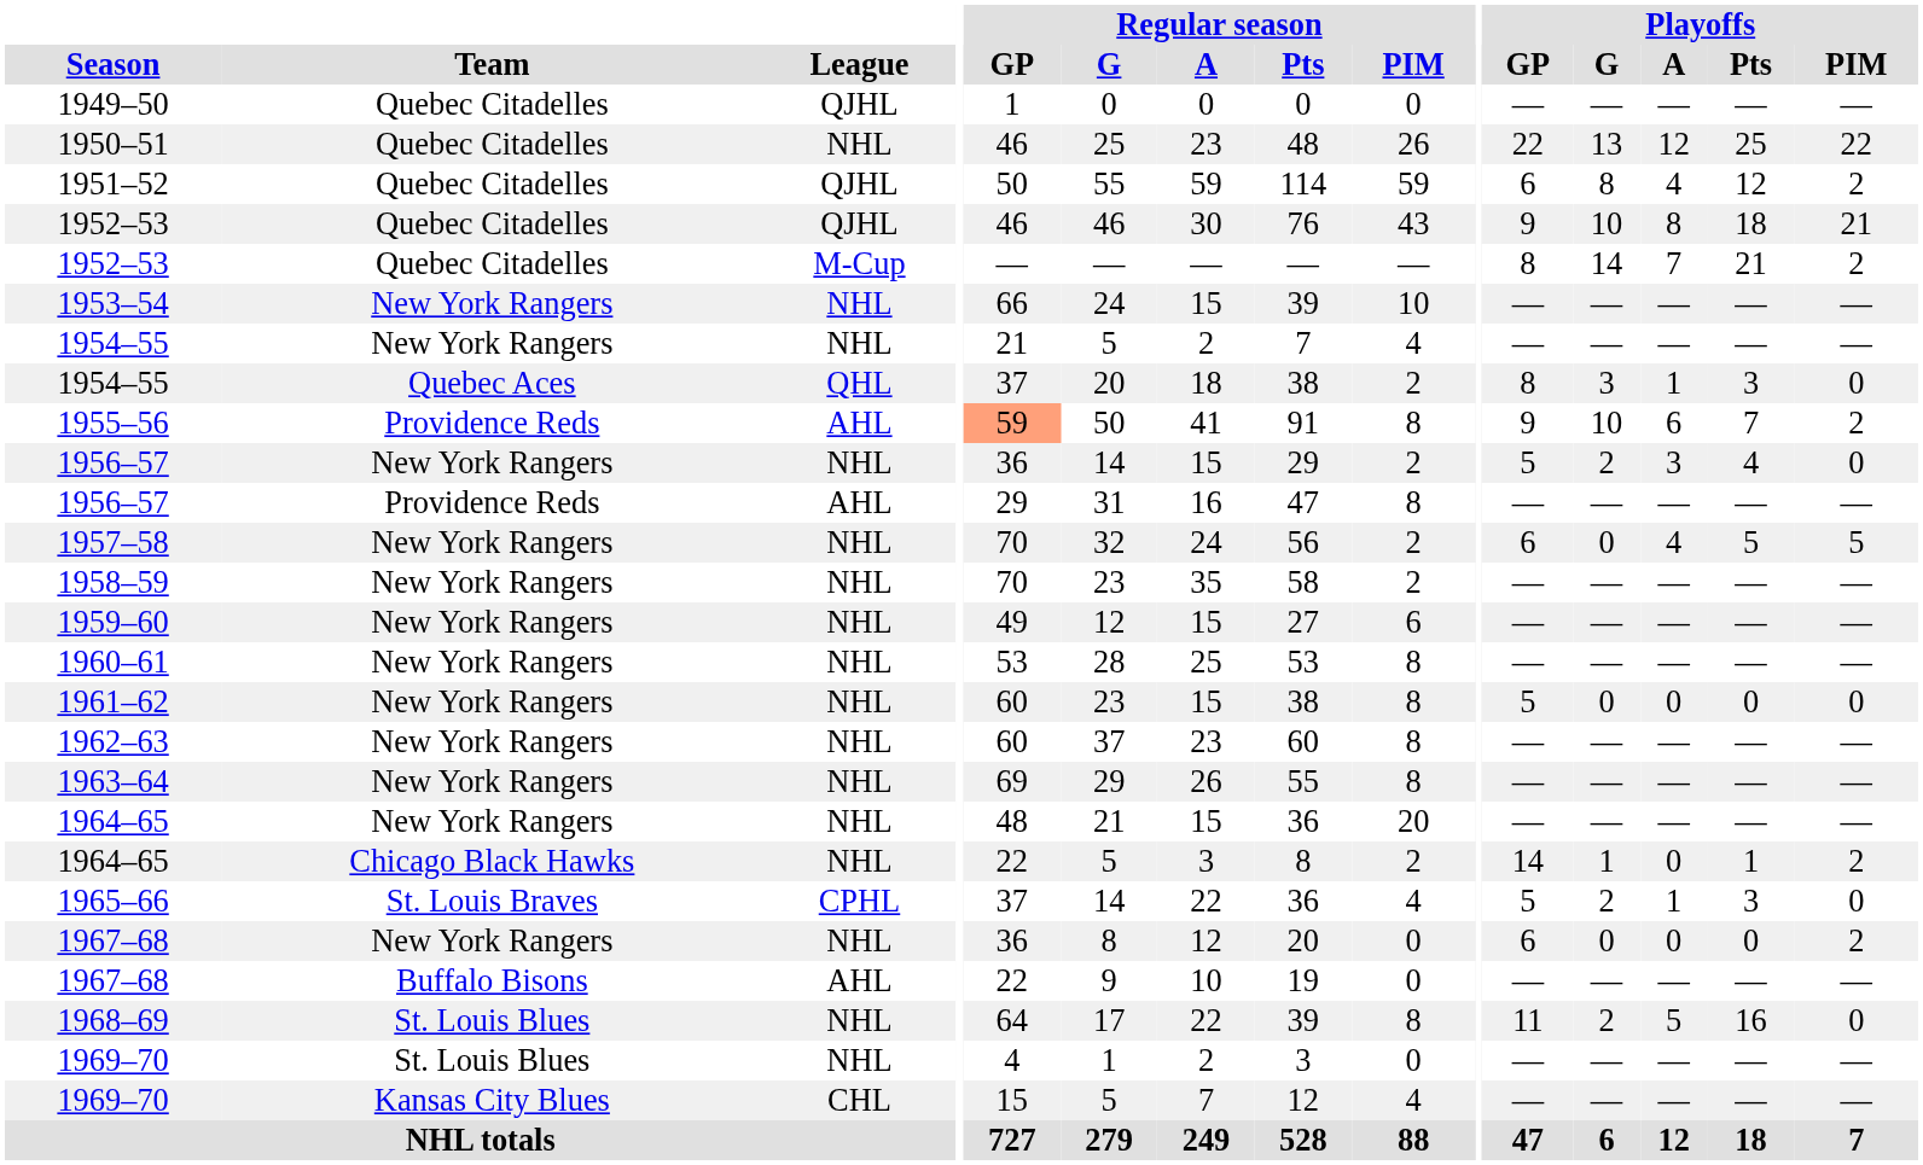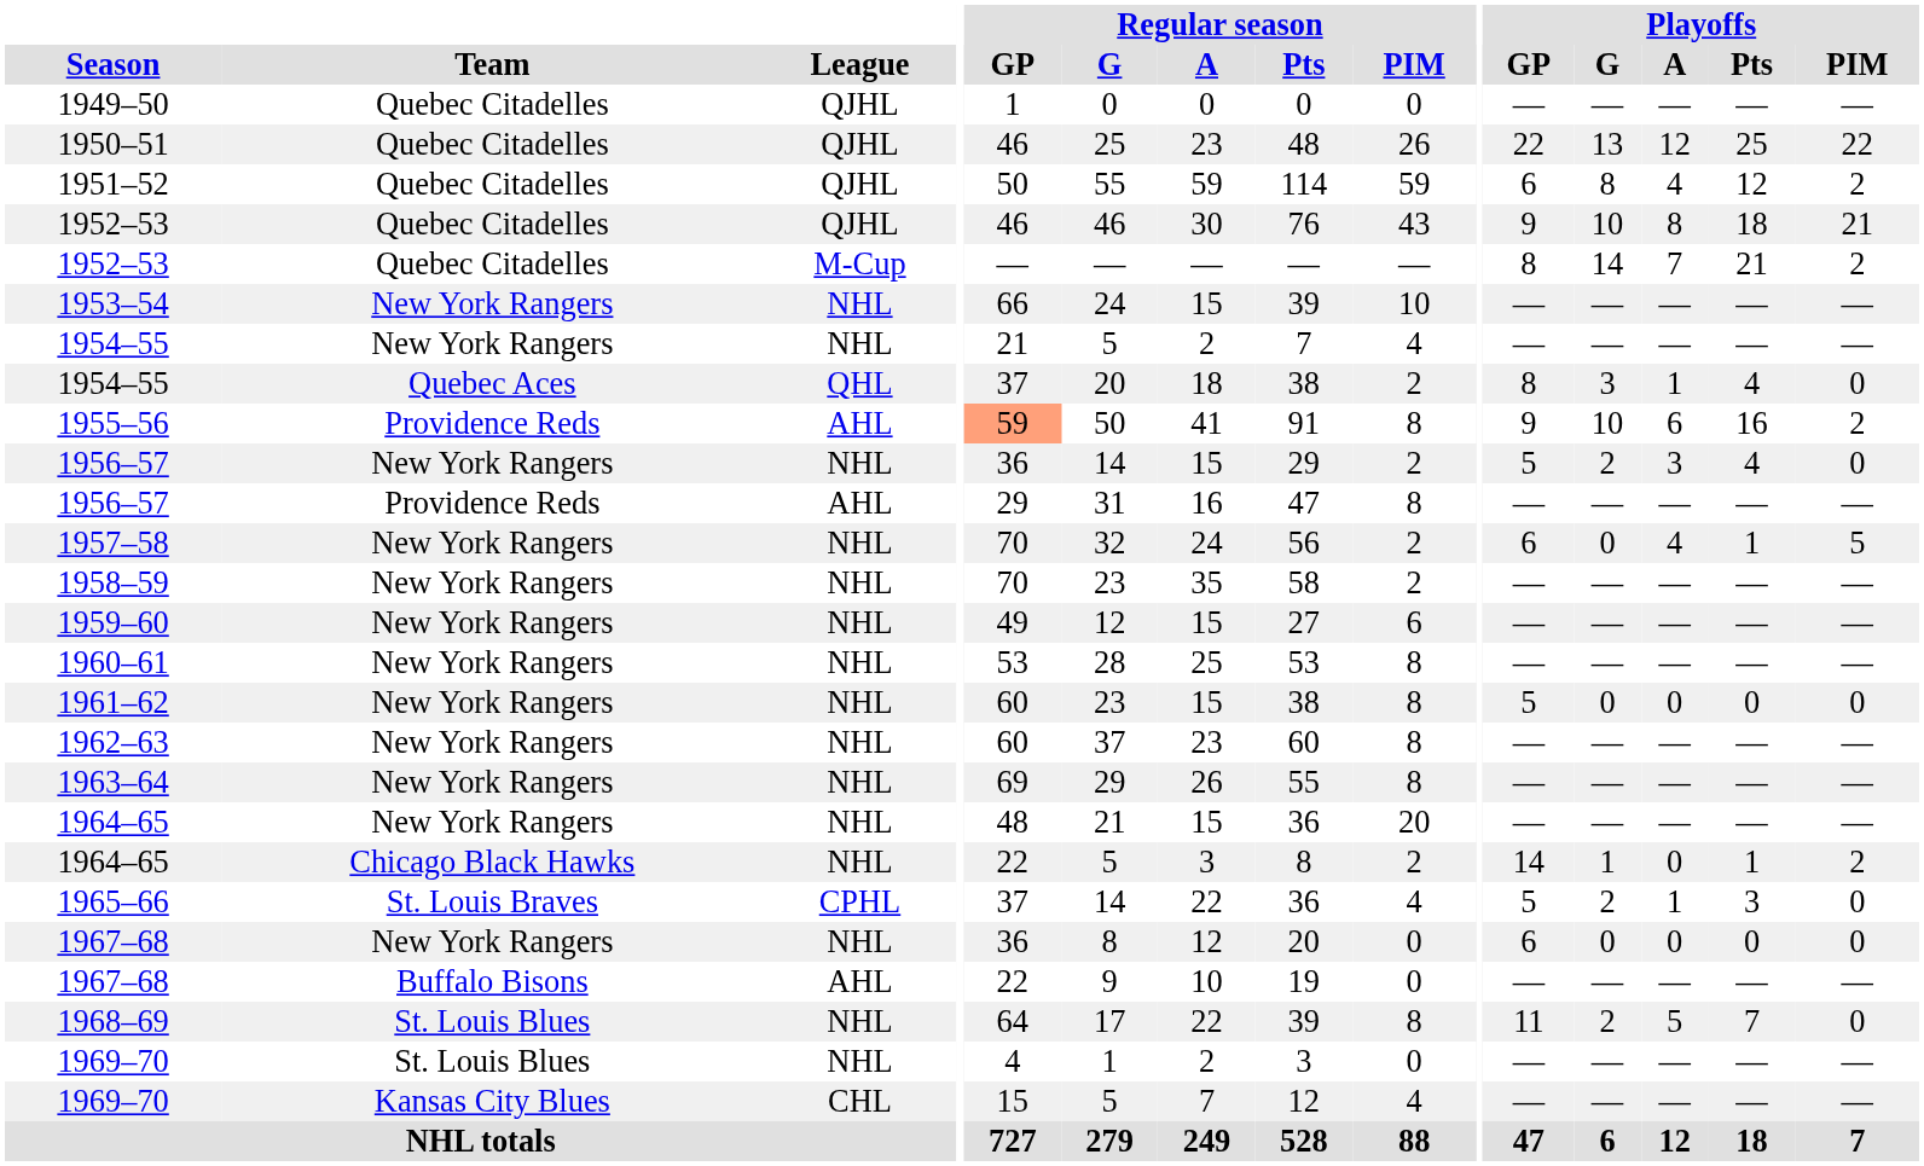1950–51 | League: NHL -> QJHL
1954–55 / Quebec Aces | Playoffs / Pts: 3 -> 4
1955–56 | Playoffs / Pts: 7 -> 16
1957–58 | Playoffs / Pts: 5 -> 1
1967–68 / New York Rangers | Playoffs / PIM: 2 -> 0
1968–69 | Playoffs / Pts: 16 -> 7
